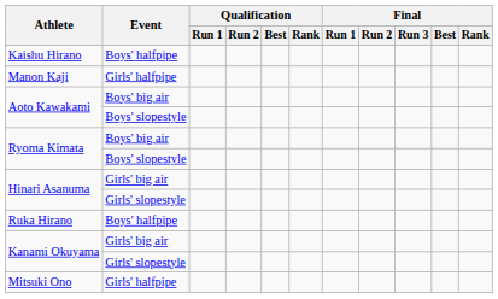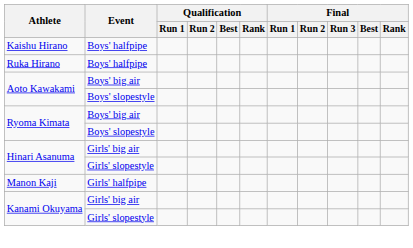rows swapped: Ruka Hirano <-> Manon Kaji
- row: Mitsuki Ono | Girls' halfpipe
